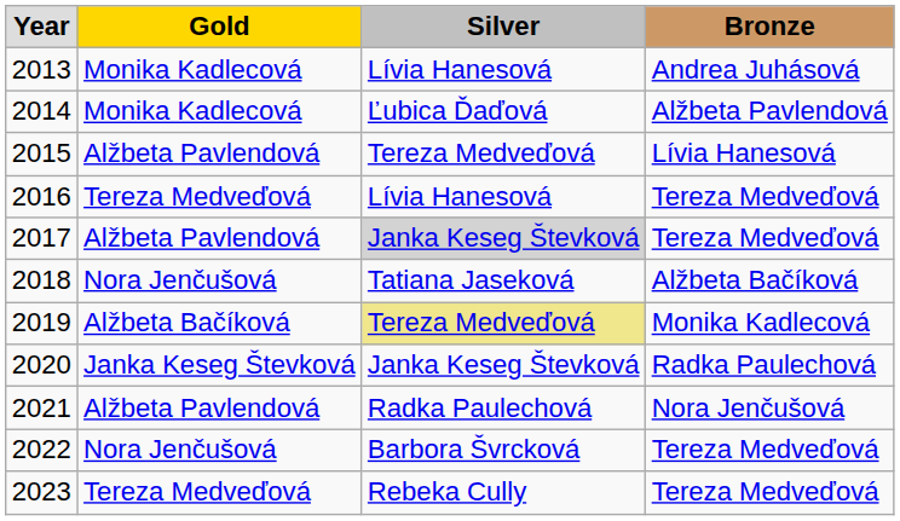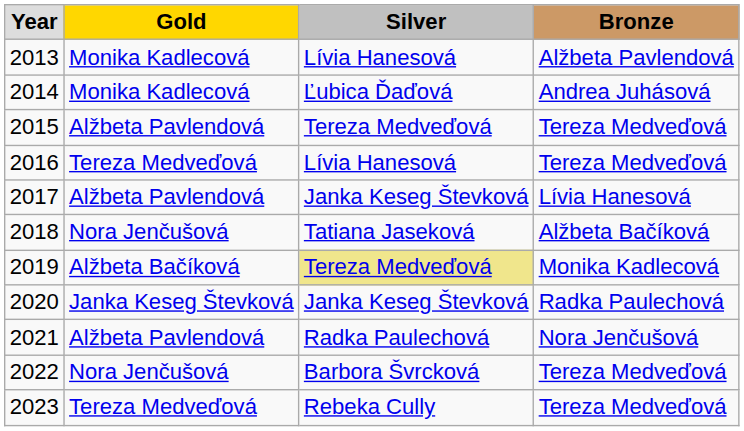2013 | column 4: Andrea Juhásová -> Alžbeta Pavlendová
2014 | column 4: Alžbeta Pavlendová -> Andrea Juhásová
2015 | column 4: Lívia Hanesová -> Tereza Medveďová
2017 | column 3: lightgrey background -> no background
2017 | column 4: Tereza Medveďová -> Lívia Hanesová
